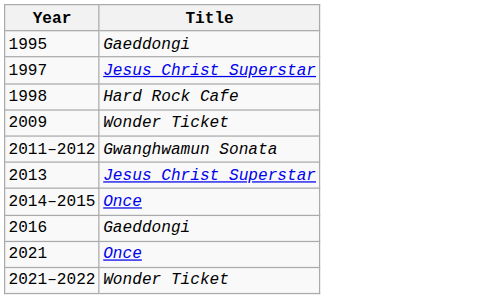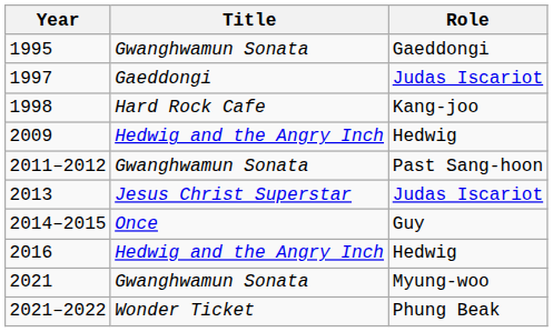+ column: Role | Gaeddongi | Judas Iscariot | Kang-joo | Hedwig | Past Sang-hoon | Judas Iscariot | Guy | Hedwig | Myung-woo | Phung Beak
1995 | Title: Gaeddongi -> Gwanghwamun Sonata
1997 | Title: Jesus Christ Superstar -> Gaeddongi
2009 | Title: Wonder Ticket -> Hedwig and the Angry Inch
2016 | Title: Gaeddongi -> Hedwig and the Angry Inch
2021 | Title: Once -> Gwanghwamun Sonata
